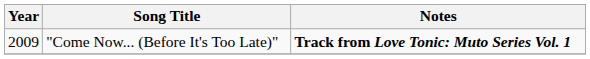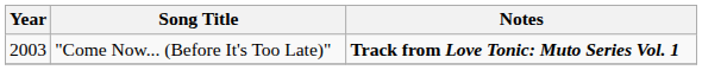"Come Now... (Before It's Too Late)" | Year: 2009 -> 2003
